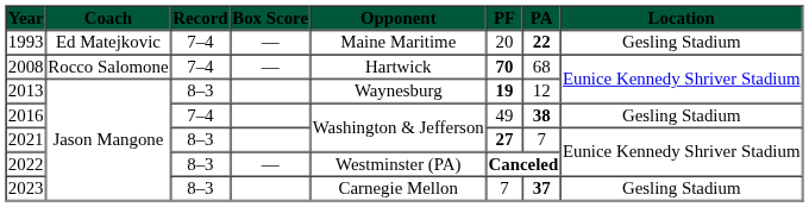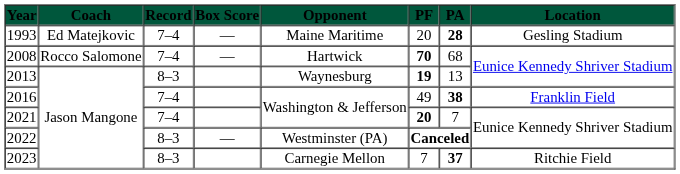1993 | PA: 22 -> 28
2013 | PA: 12 -> 13
2016 | Location: Gesling Stadium -> Franklin Field
2021 | Record: 8–3 -> 7–4
2021 | PF: 27 -> 20
2023 | Location: Gesling Stadium -> Ritchie Field
